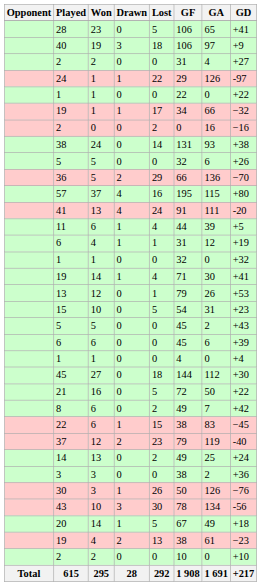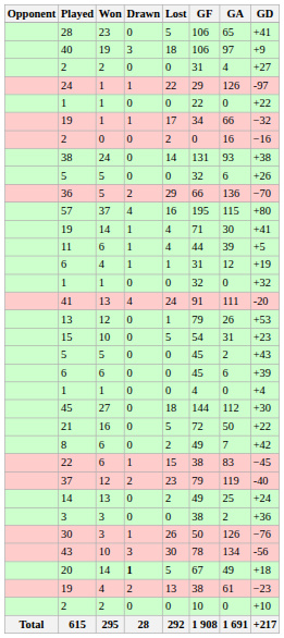rows swapped: 41 <-> 19 / 14
20 | Drawn: normal -> bold
